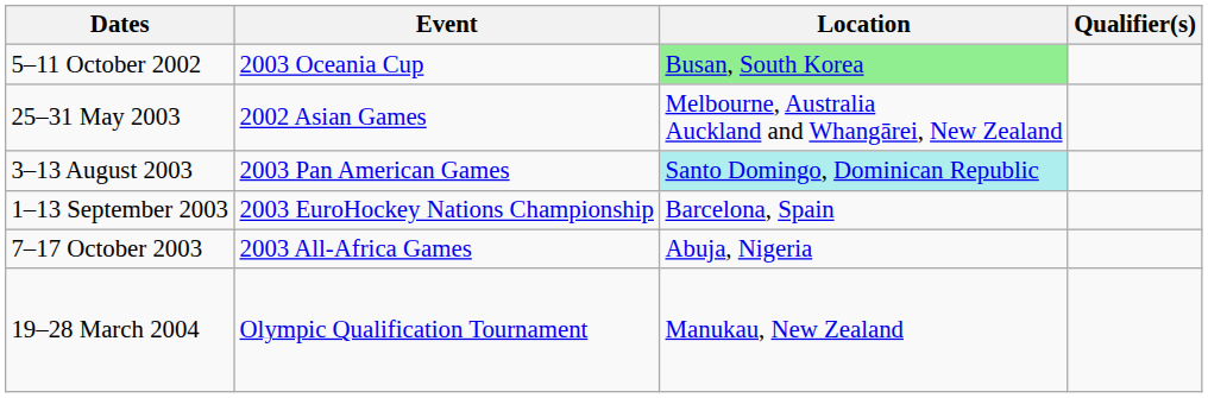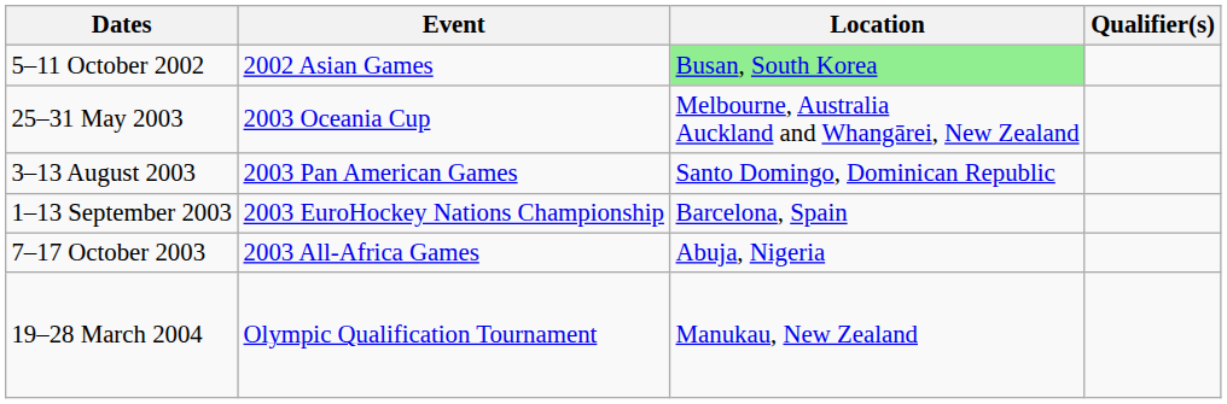5–11 October 2002 | Event: 2003 Oceania Cup -> 2002 Asian Games
25–31 May 2003 | Event: 2002 Asian Games -> 2003 Oceania Cup
3–13 August 2003 | Location: paleturquoise background -> no background
